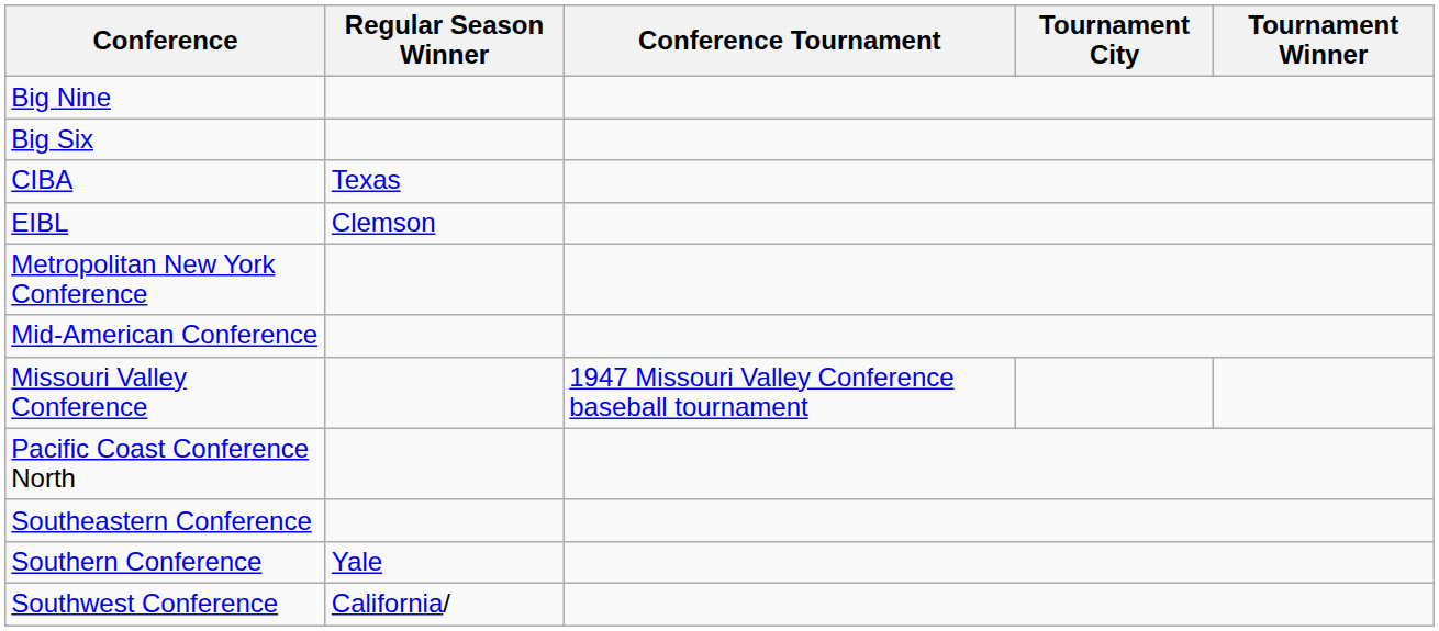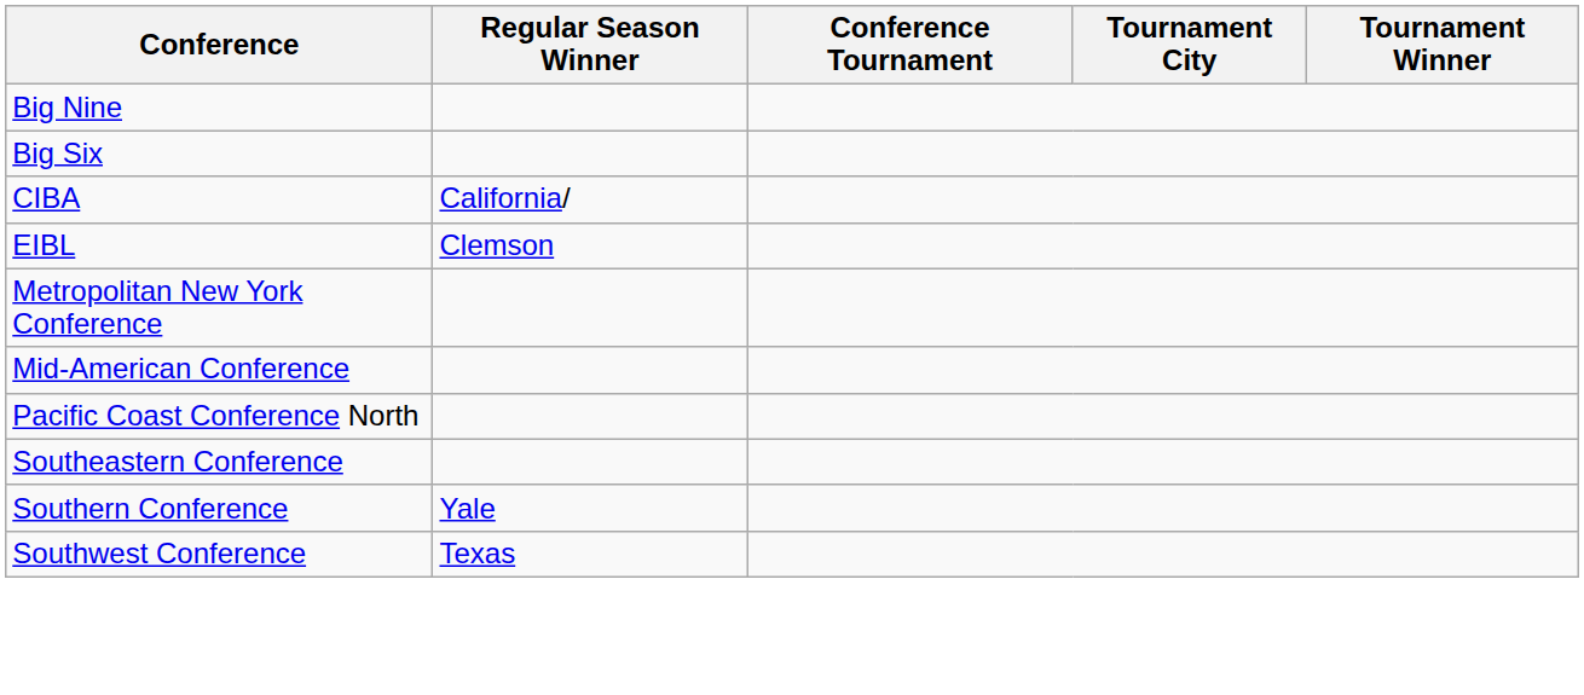CIBA | Regular Season Winner: Texas -> California/
- row: Missouri Valley Conference | 1947 Missouri Valley Conference baseball tournament
Southwest Conference | Regular Season Winner: California/ -> Texas
